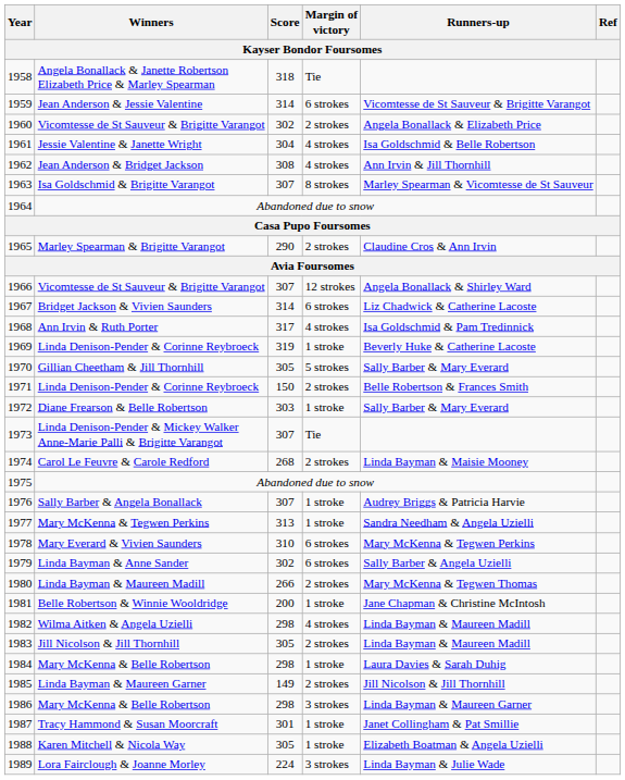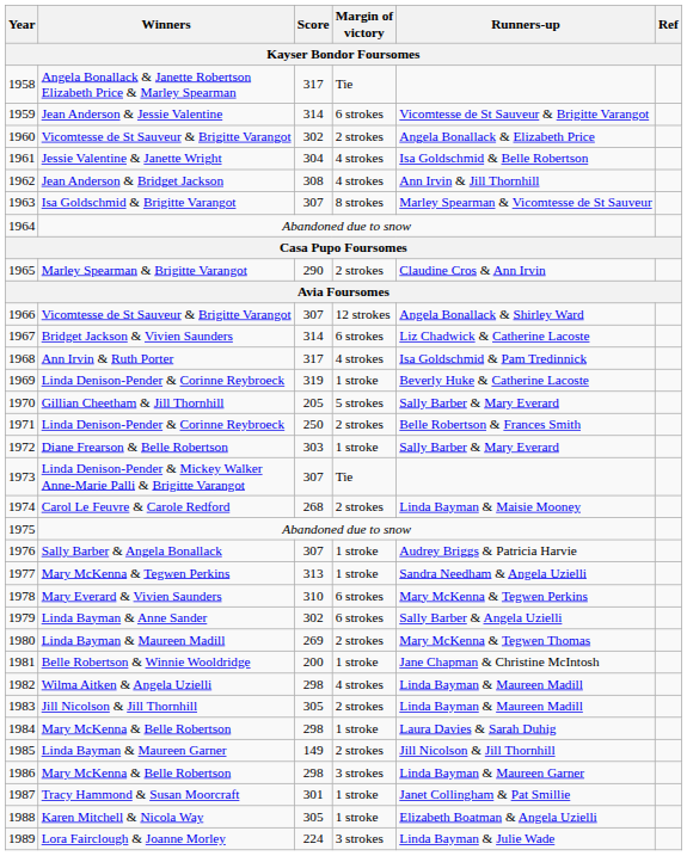1958 | Score: 318 -> 317
1970 | Score: 305 -> 205
1971 | Score: 150 -> 250
1980 | Score: 266 -> 269
